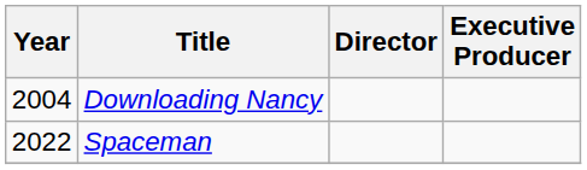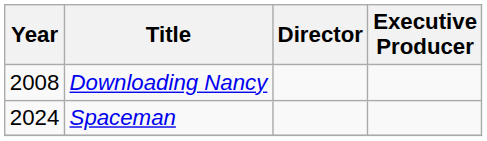Downloading Nancy | Year: 2004 -> 2008
Spaceman | Year: 2022 -> 2024
